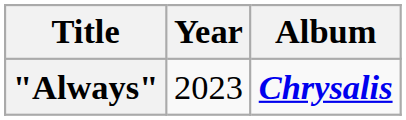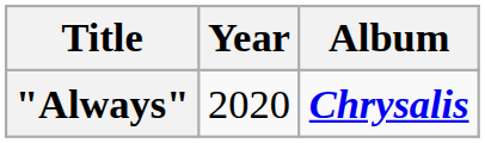"Always" | Year: 2023 -> 2020
